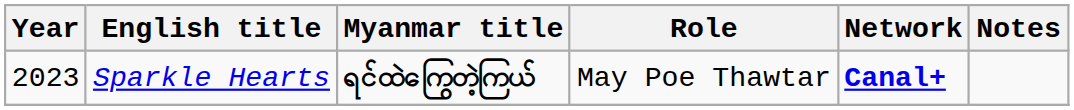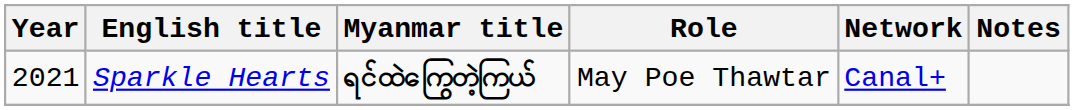Sparkle Hearts | Year: 2023 -> 2021
Sparkle Hearts | Network: bold -> normal
